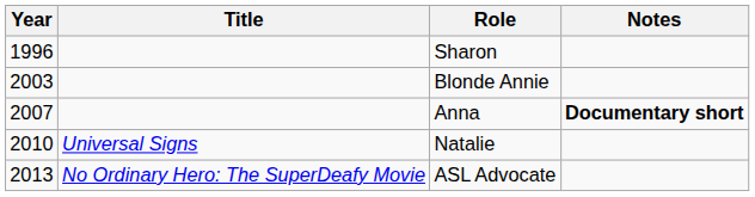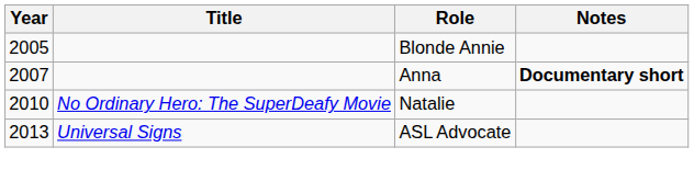- row: 1996 | Sharon
Blonde Annie | Year: 2003 -> 2005
Natalie | Title: Universal Signs -> No Ordinary Hero: The SuperDeafy Movie
ASL Advocate | Title: No Ordinary Hero: The SuperDeafy Movie -> Universal Signs
